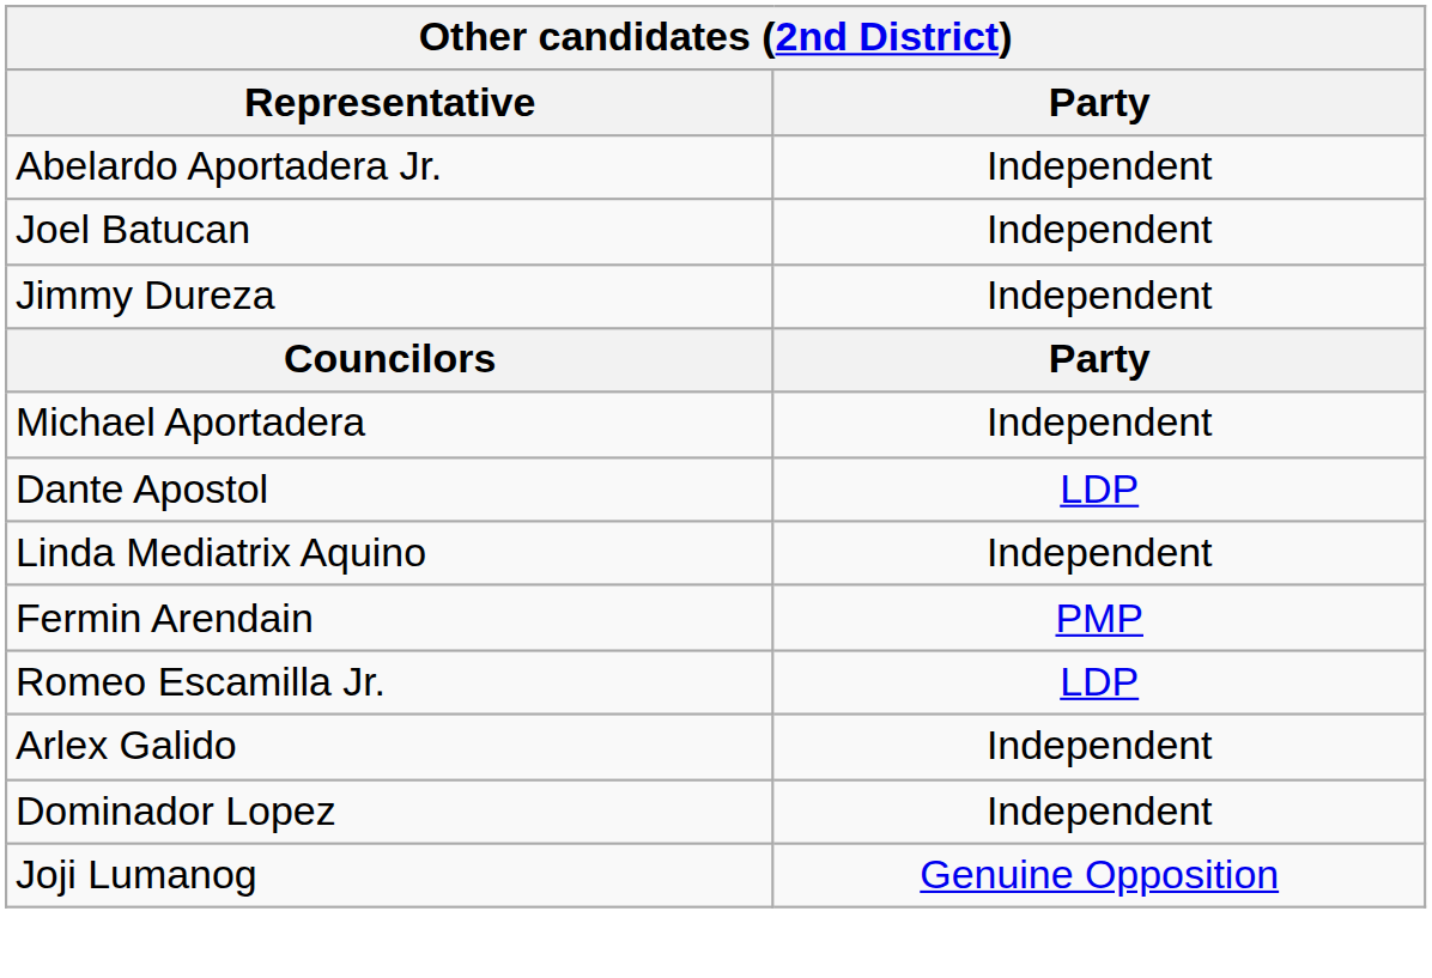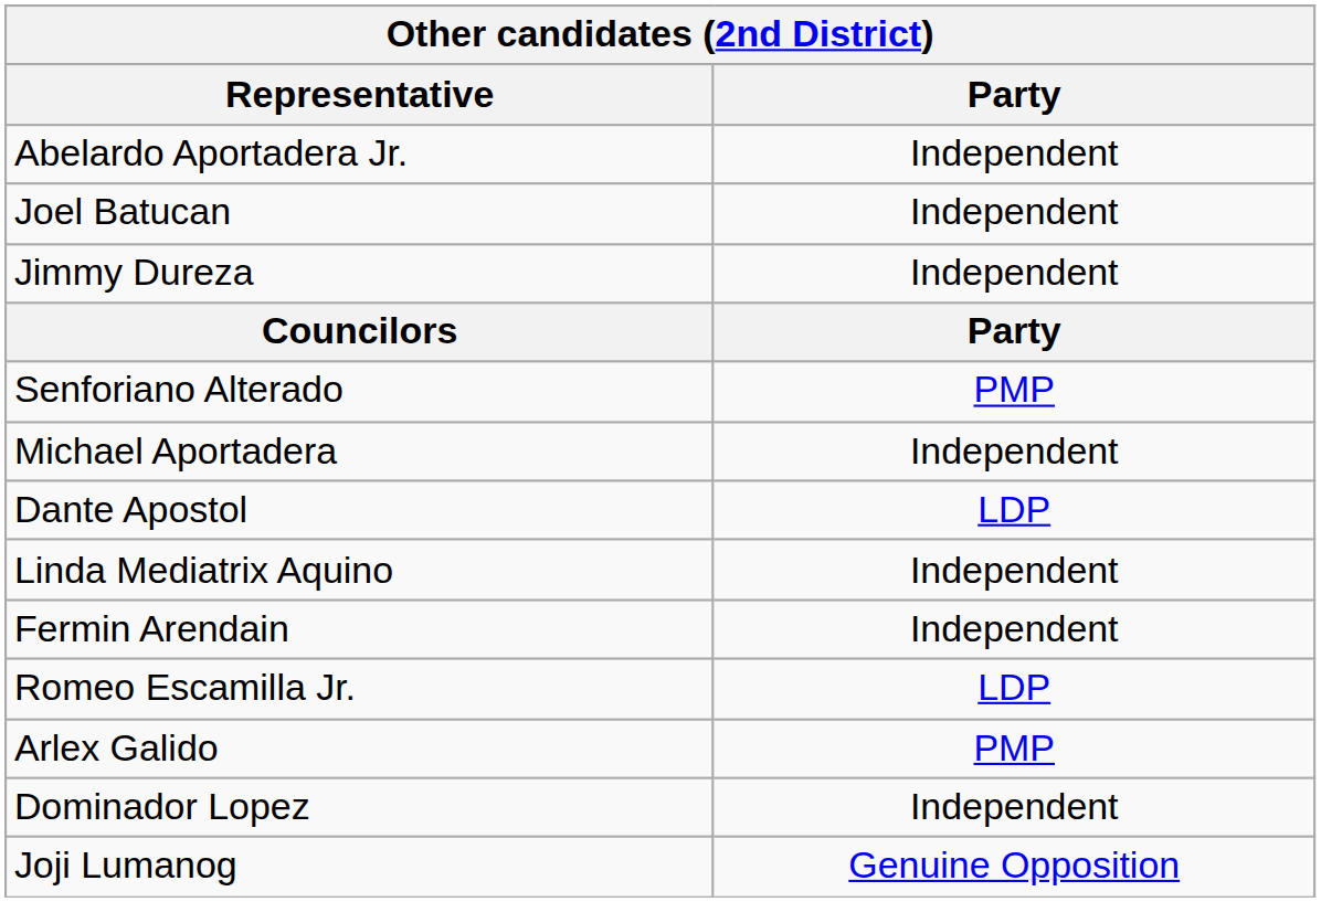+ row: Senforiano Alterado | PMP
Fermin Arendain | Party: PMP -> Independent
Arlex Galido | Party: Independent -> PMP
